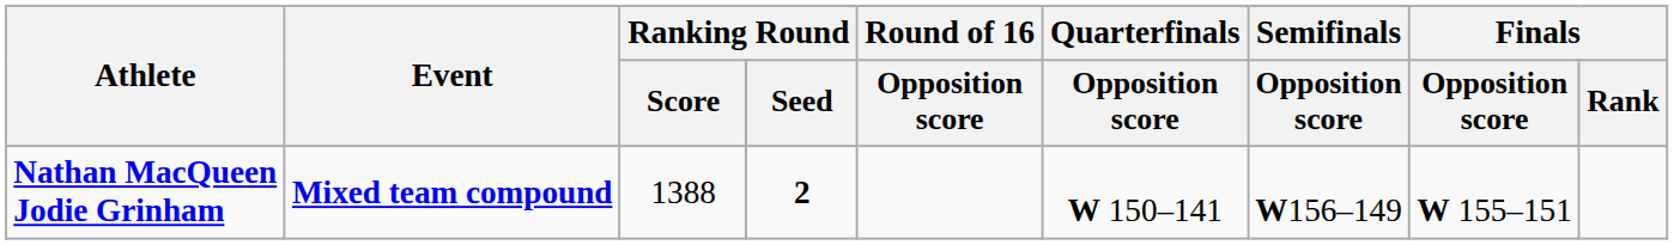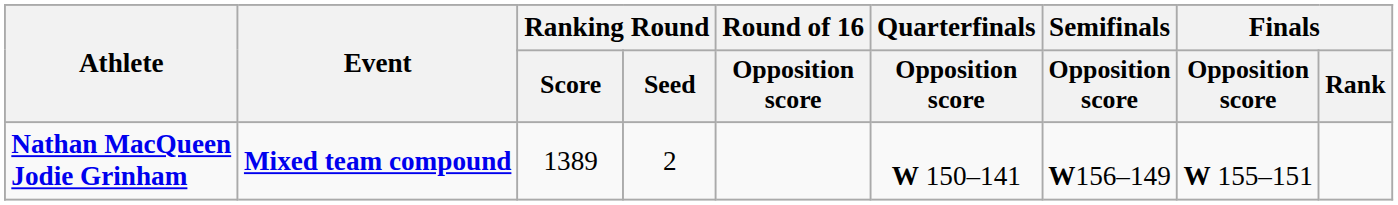Nathan MacQueen Jodie Grinham | Ranking Round / Score: 1388 -> 1389
Nathan MacQueen Jodie Grinham | Ranking Round / Seed: bold -> normal
